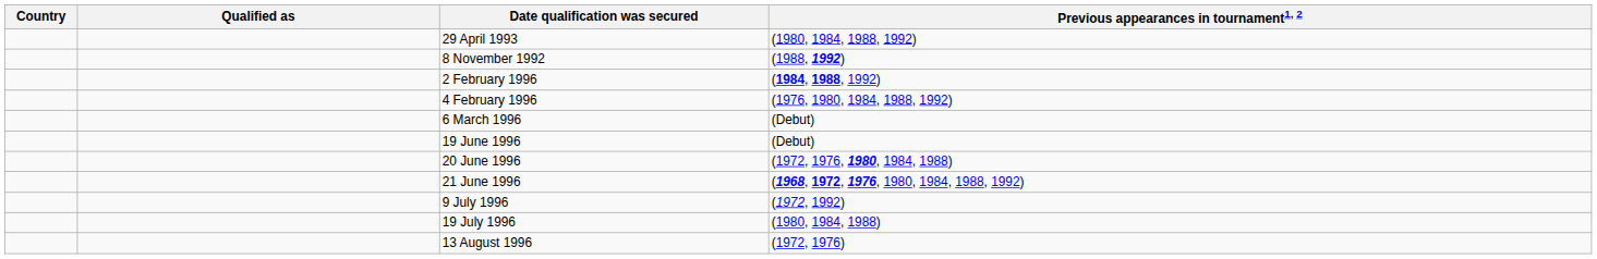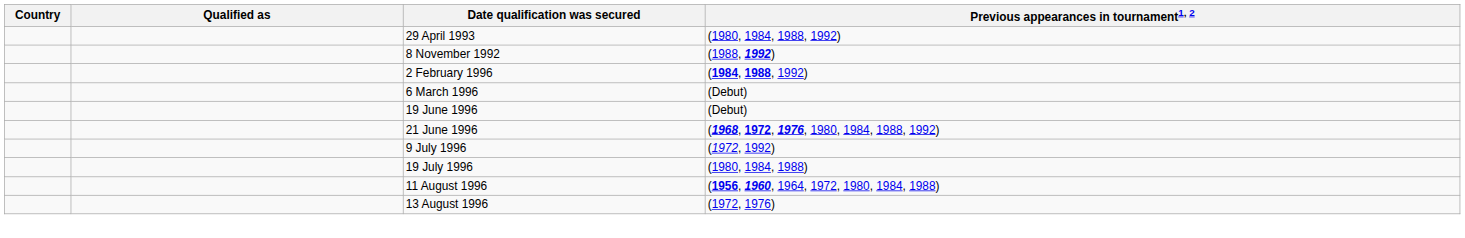- row: 4 February 1996 | (1976, 1980, 1984, 1988, 1992)
- row: 20 June 1996 | (1972, 1976, 1980, 1984, 1988)
+ row: 11 August 1996 | (1956, 1960, 1964, 1972, 1980, 1984, 1988)
